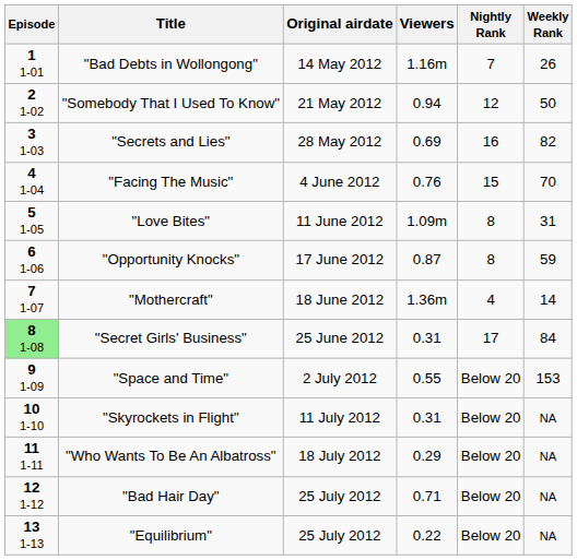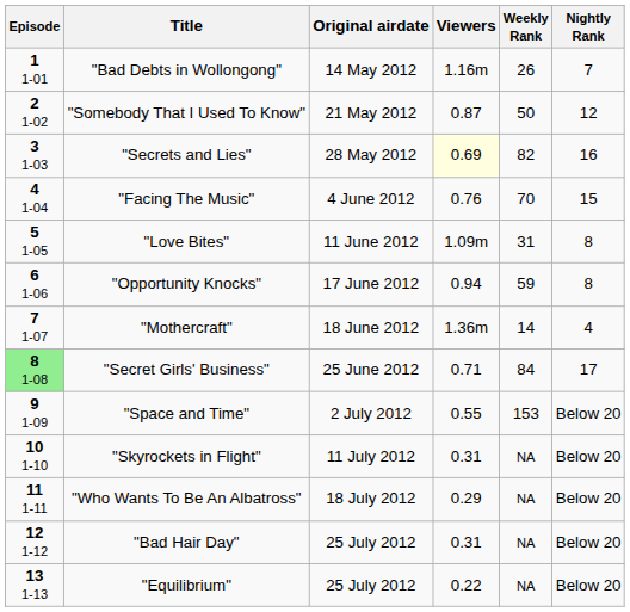columns swapped: Nightly Rank <-> Weekly Rank
"Somebody That I Used To Know" | Viewers: 0.94 -> 0.87
"Secrets and Lies" | Viewers: no background -> lightyellow background
"Opportunity Knocks" | Viewers: 0.87 -> 0.94
"Secret Girls' Business" | Viewers: 0.31 -> 0.71
"Bad Hair Day" | Viewers: 0.71 -> 0.31
